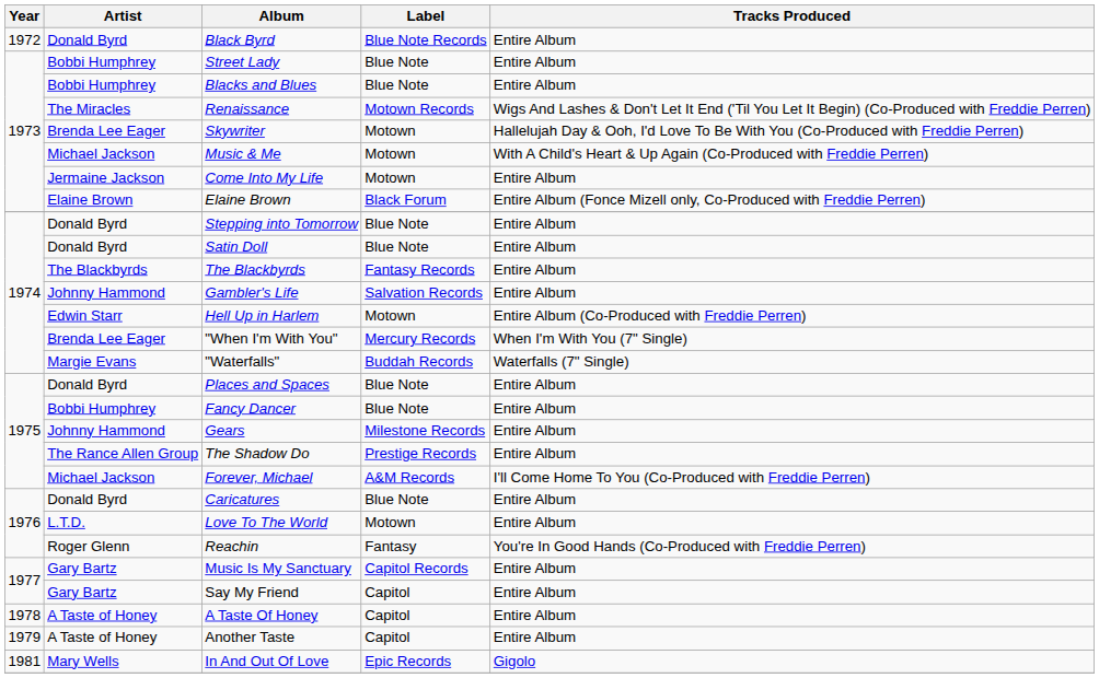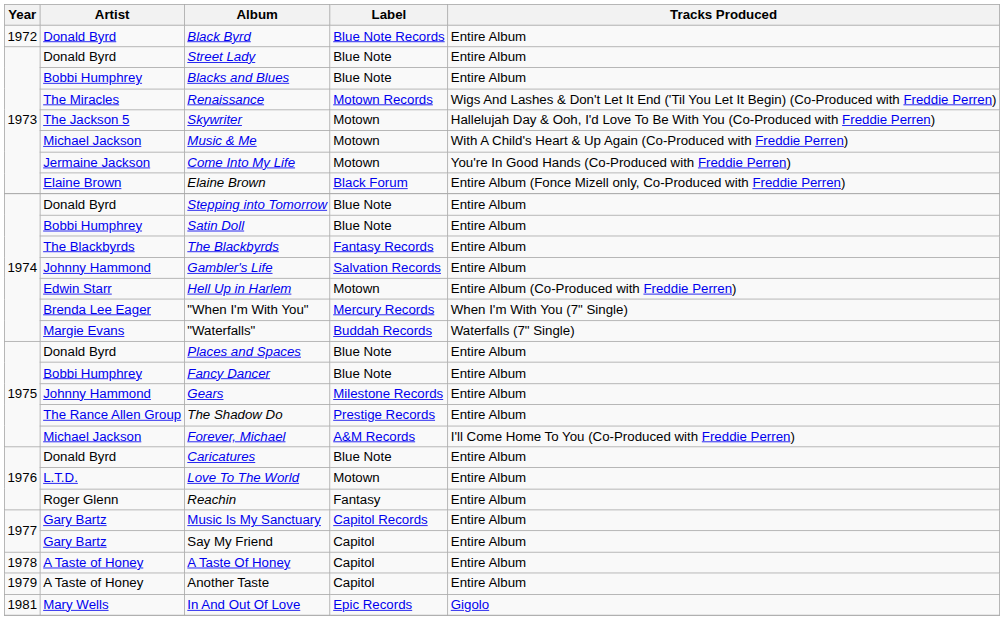Street Lady | Artist: Bobbi Humphrey -> Donald Byrd
Skywriter | Artist: Brenda Lee Eager -> The Jackson 5
Come Into My Life | Tracks Produced: Entire Album -> You're In Good Hands (Co-Produced with Freddie Perren)
Satin Doll | Artist: Donald Byrd -> Bobbi Humphrey
Reachin | Tracks Produced: You're In Good Hands (Co-Produced with Freddie Perren) -> Entire Album
